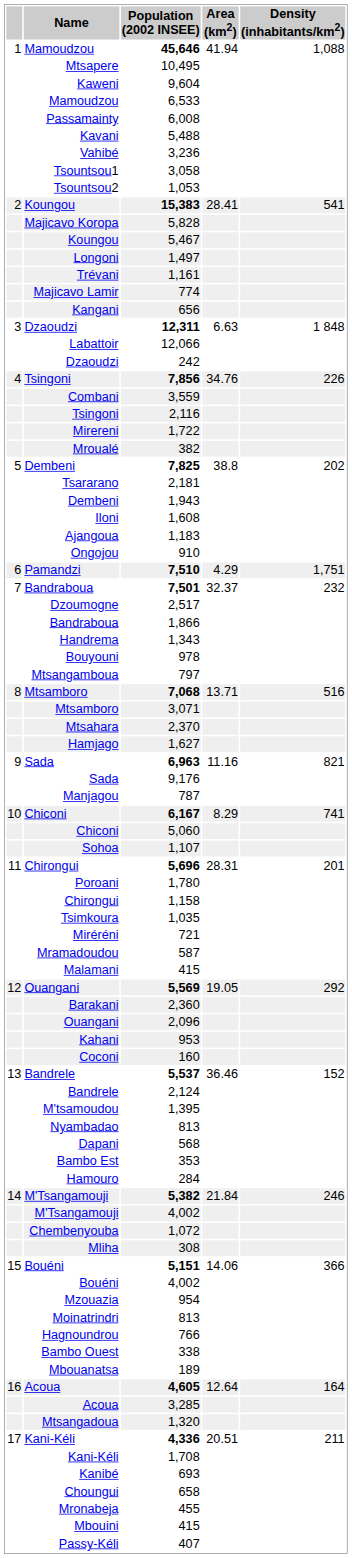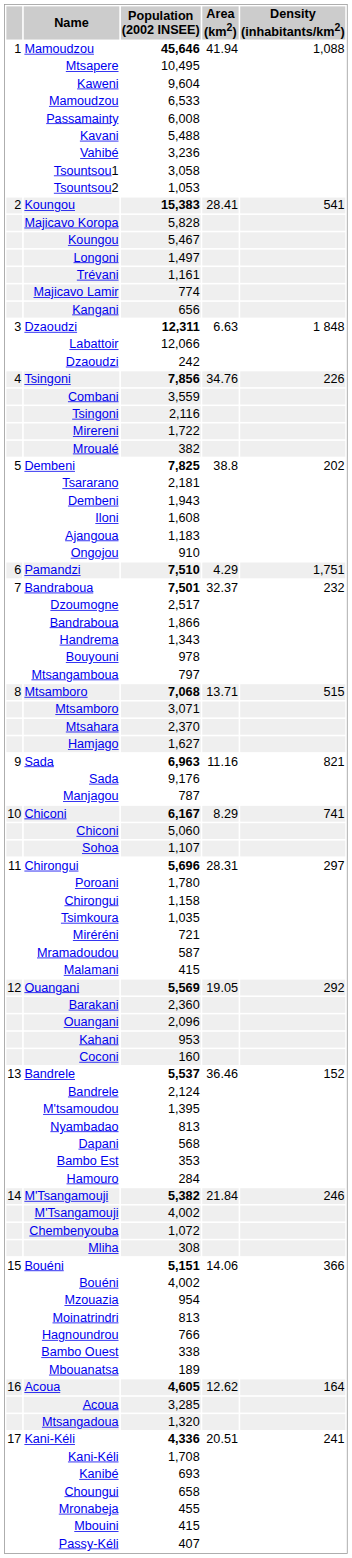7,068 | Density (inhabitants/km2): 516 -> 515
5,696 | Density (inhabitants/km2): 201 -> 297
4,605 | Area (km2): 12.64 -> 12.62
4,336 | Density (inhabitants/km2): 211 -> 241
